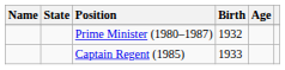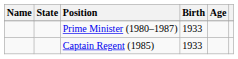Prime Minister (1980–1987) | Birth: 1932 -> 1933
